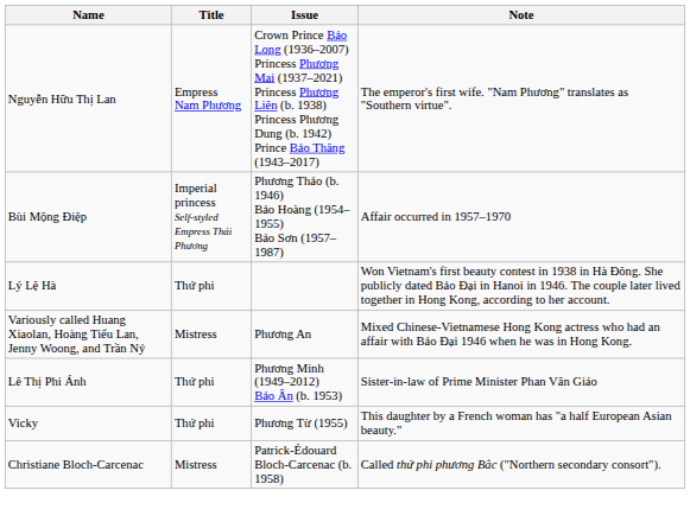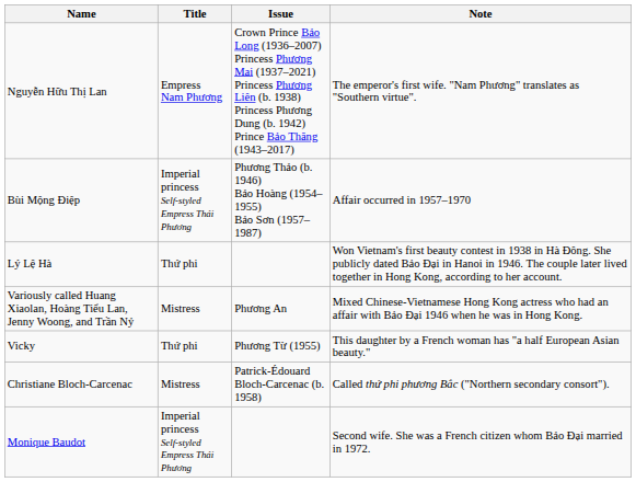- row: Lê Thị Phi Ánh | Thứ phi | Phương Minh (1949–2012) Bảo Ân (b. 1953) | Sister-in-law of Prime Minister Phan Văn Giáo
+ row: Monique Baudot | Imperial princess Self-styled Empress Thái Phương | Second wife. She was a French citizen whom Bảo Đại married in 1972.
